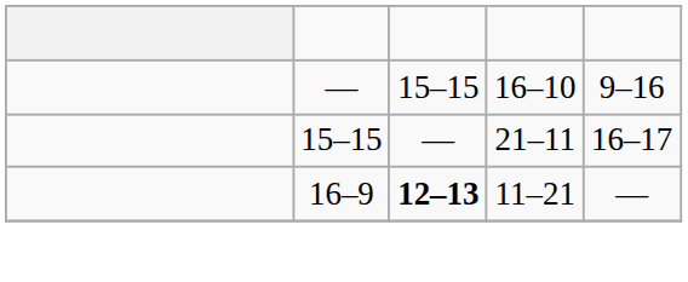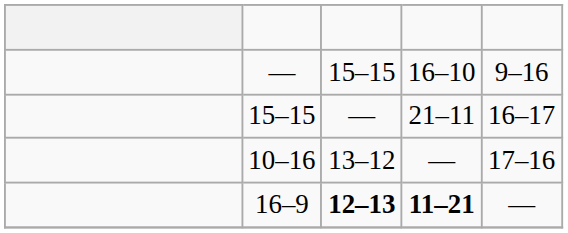+ row: 10–16 | 13–12 | — | 17–16
16–9 | column 4: normal -> bold
